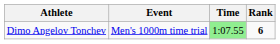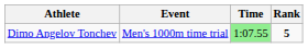Dimo Angelov Tonchev | Rank: 6 -> 5
